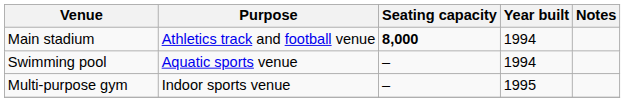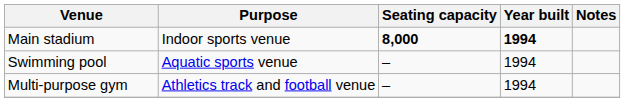Main stadium | Purpose: Athletics track and football venue -> Indoor sports venue
Main stadium | Year built: normal -> bold
Multi-purpose gym | Purpose: Indoor sports venue -> Athletics track and football venue
Multi-purpose gym | Year built: 1995 -> 1994
